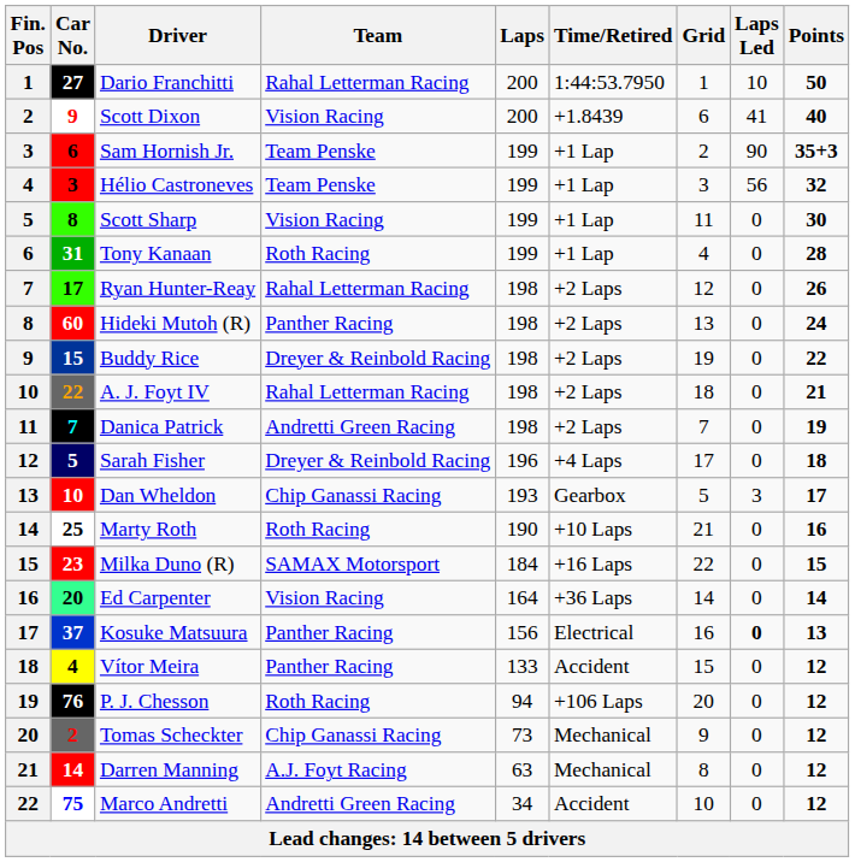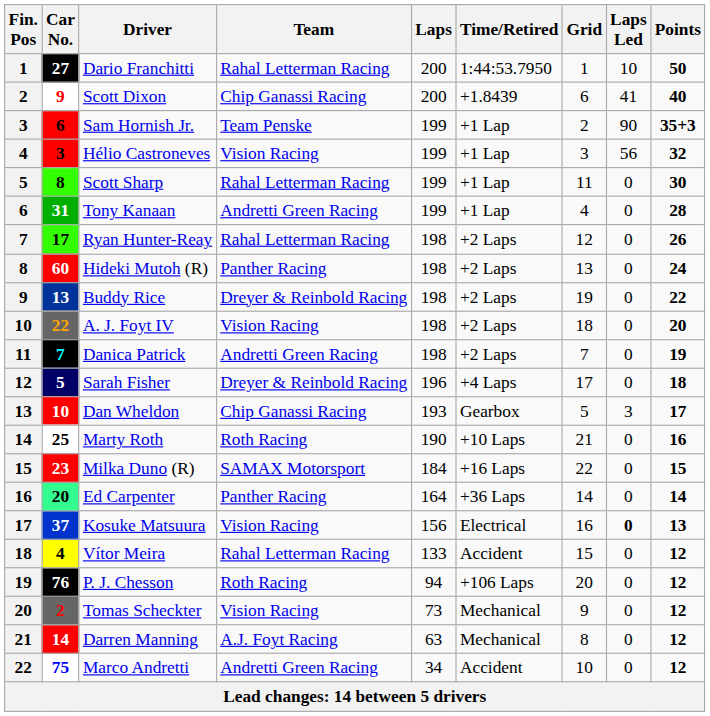Scott Dixon | Team: Vision Racing -> Chip Ganassi Racing
Hélio Castroneves | Team: Team Penske -> Vision Racing
Scott Sharp | Team: Vision Racing -> Rahal Letterman Racing
Tony Kanaan | Team: Roth Racing -> Andretti Green Racing
Buddy Rice | Car No.: 15 -> 13
A. J. Foyt IV | Team: Rahal Letterman Racing -> Vision Racing
A. J. Foyt IV | Points: 21 -> 20
Ed Carpenter | Team: Vision Racing -> Panther Racing
Kosuke Matsuura | Team: Panther Racing -> Vision Racing
Vítor Meira | Team: Panther Racing -> Rahal Letterman Racing
Tomas Scheckter | Team: Chip Ganassi Racing -> Vision Racing
